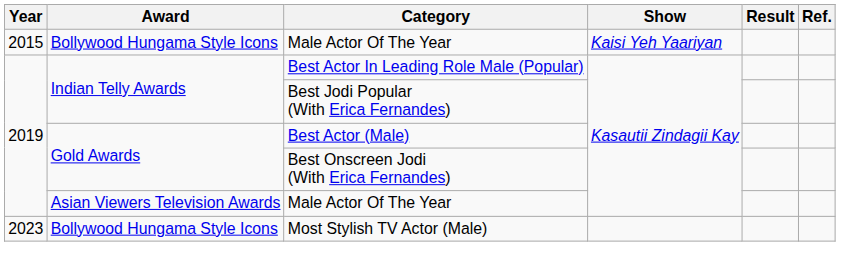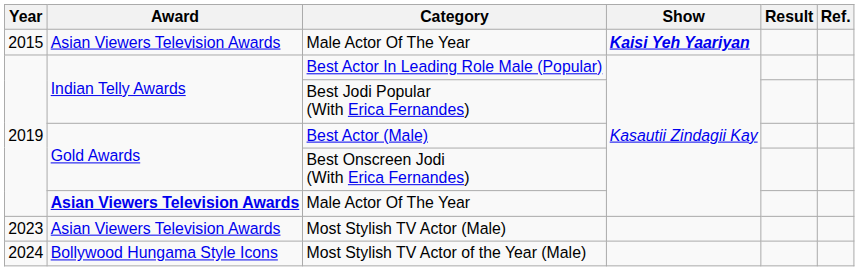2015 / Male Actor Of The Year | Award: Bollywood Hungama Style Icons -> Asian Viewers Television Awards
2015 / Male Actor Of The Year | Show: normal -> bold
2019 / Male Actor Of The Year | Award: normal -> bold
Most Stylish TV Actor (Male) | Award: Bollywood Hungama Style Icons -> Asian Viewers Television Awards
+ row: 2024 | Bollywood Hungama Style Icons | Most Stylish TV Actor of the Year (Male)
